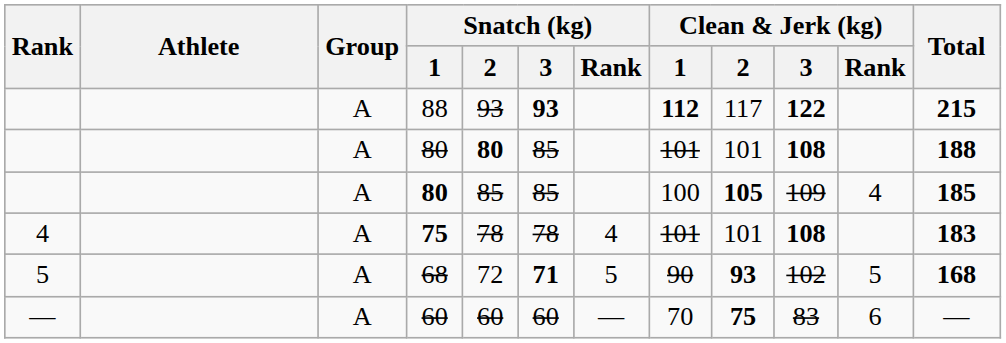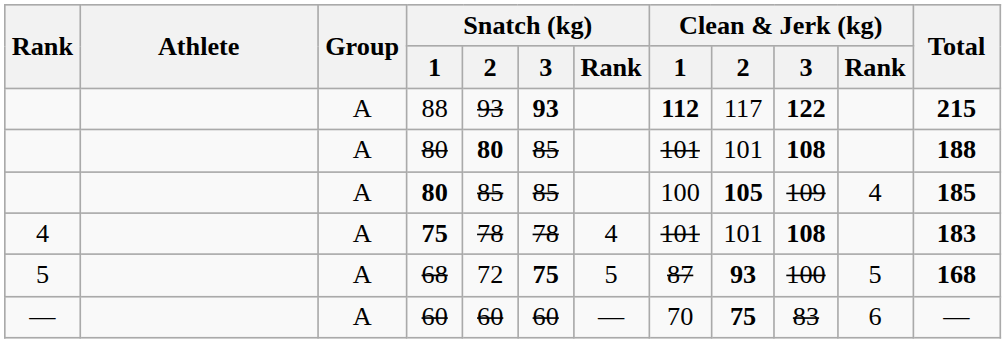68 | Snatch (kg) / 3: 71 -> 75
68 | Clean & Jerk (kg) / 1: 90 -> 87
68 | Clean & Jerk (kg) / 3: 102 -> 100
